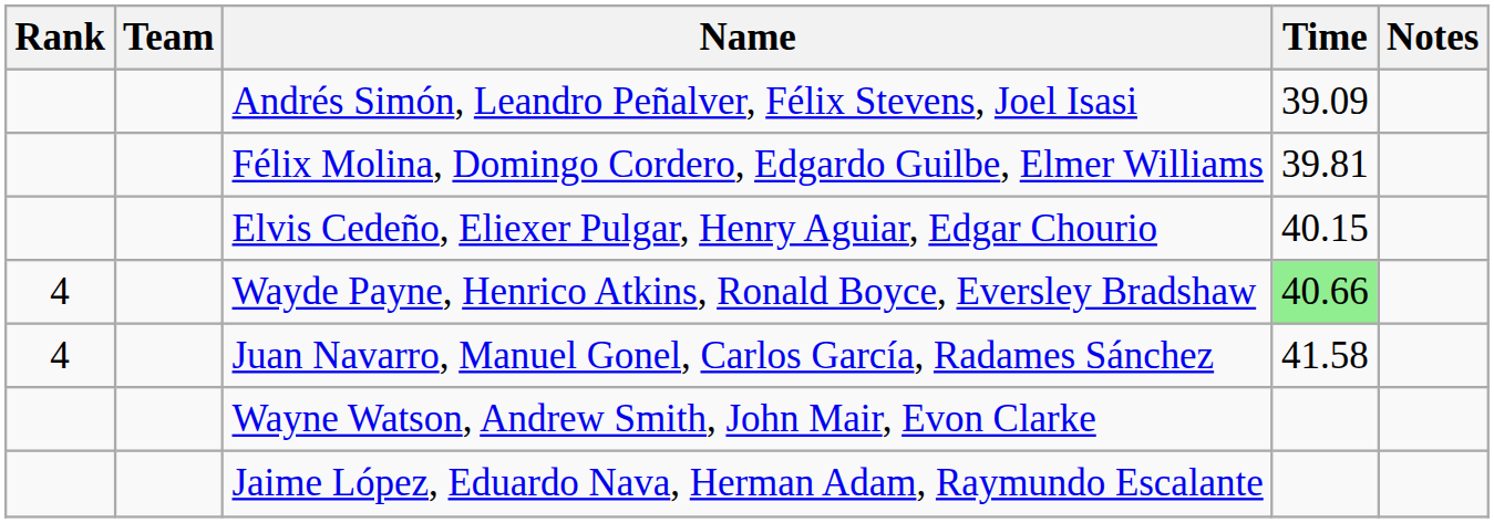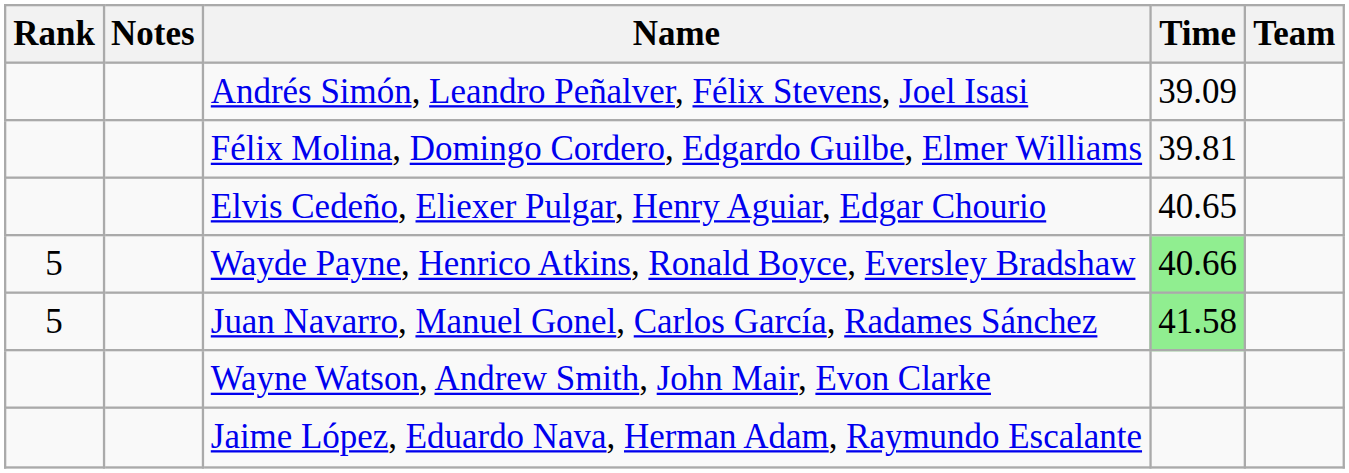columns swapped: Team <-> Notes
Elvis Cedeño, Eliexer Pulgar, Henry Aguiar, Edgar Chourio | Time: 40.15 -> 40.65
Wayde Payne, Henrico Atkins, Ronald Boyce, Eversley Bradshaw | Rank: 4 -> 5
Juan Navarro, Manuel Gonel, Carlos García, Radames Sánchez | Rank: 4 -> 5
Juan Navarro, Manuel Gonel, Carlos García, Radames Sánchez | Time: no background -> lightgreen background
